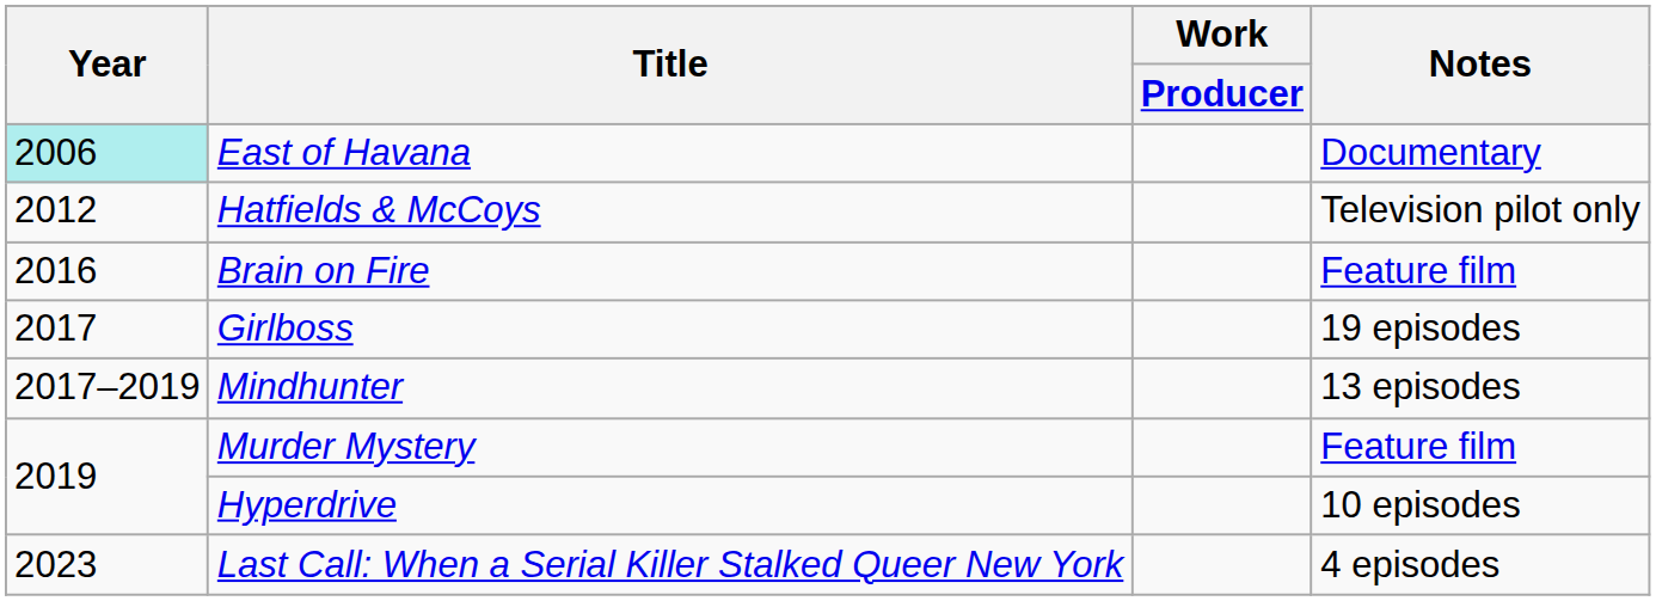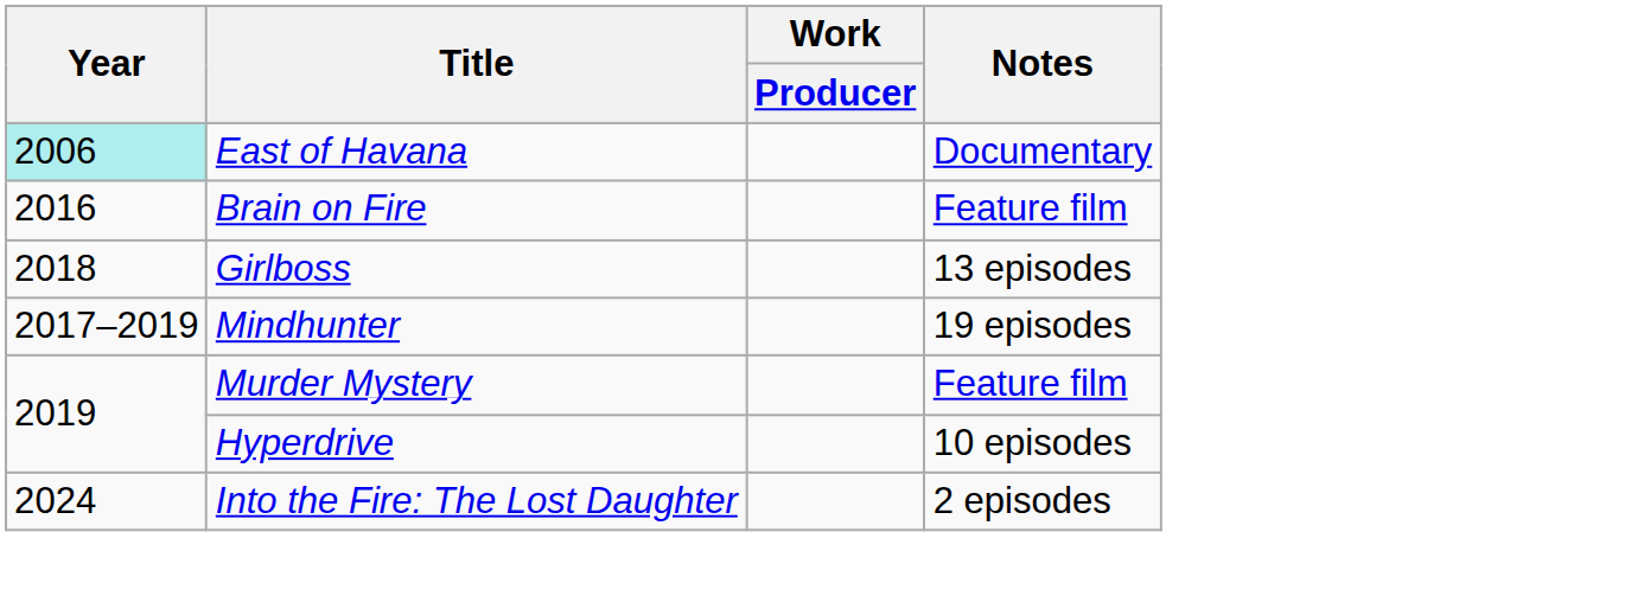- row: 2012 | Hatfields & McCoys | Television pilot only
Girlboss | Year: 2017 -> 2018
Girlboss | Notes: 19 episodes -> 13 episodes
Mindhunter | Notes: 13 episodes -> 19 episodes
- row: 2023 | Last Call: When a Serial Killer Stalked Queer New York | 4 episodes
+ row: 2024 | Into the Fire: The Lost Daughter | 2 episodes
